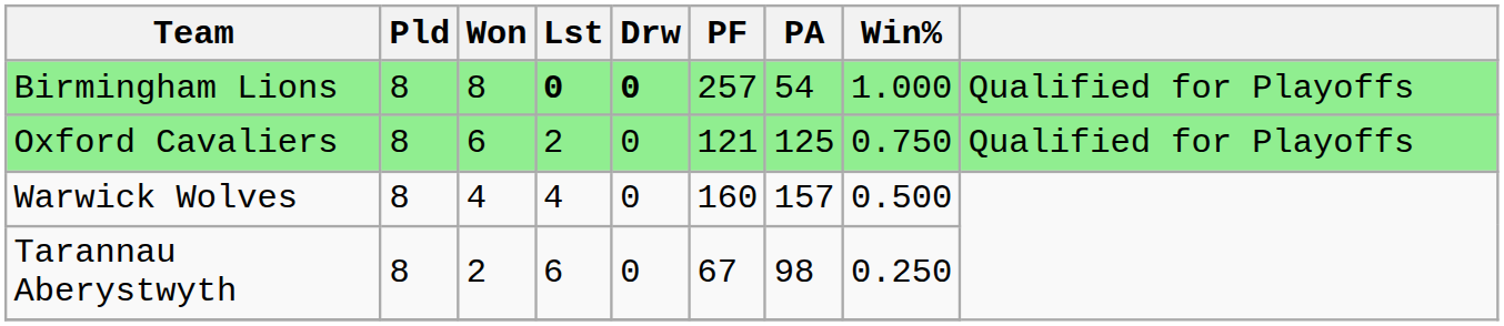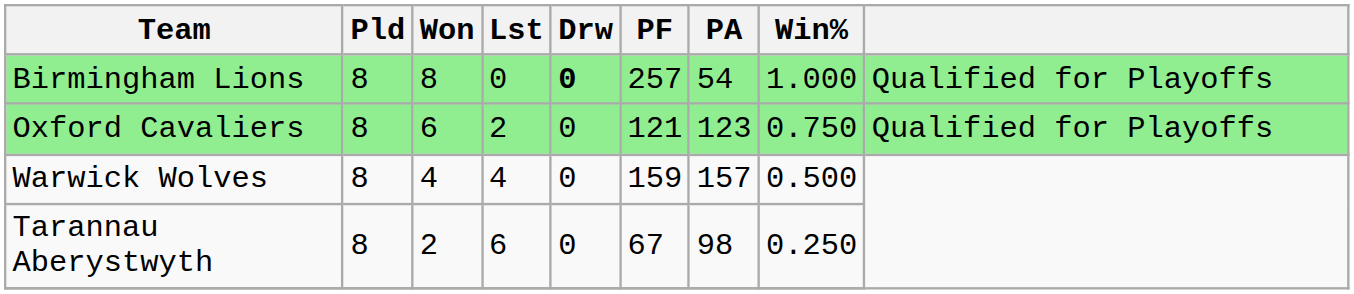Birmingham Lions | Lst: bold -> normal
Oxford Cavaliers | PA: 125 -> 123
Warwick Wolves | PF: 160 -> 159
